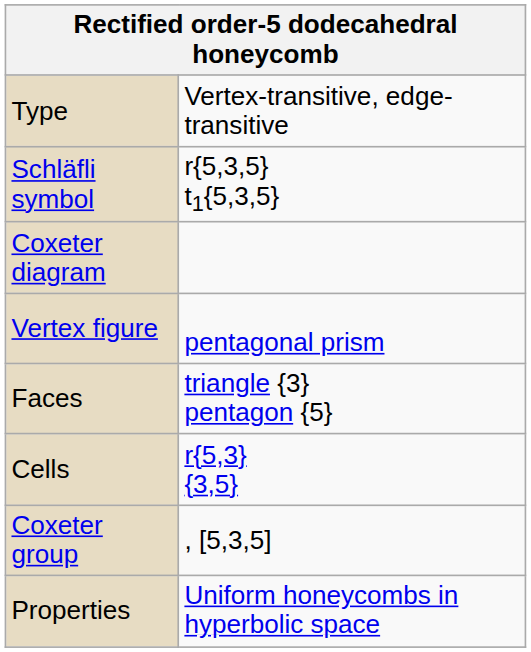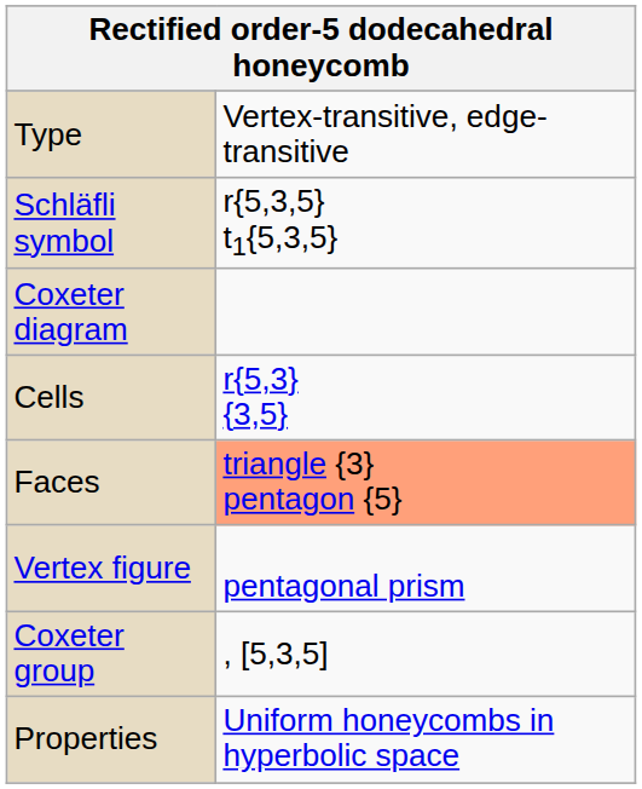rows swapped: Cells <-> Vertex figure
Faces | column 2: no background -> lightsalmon background
